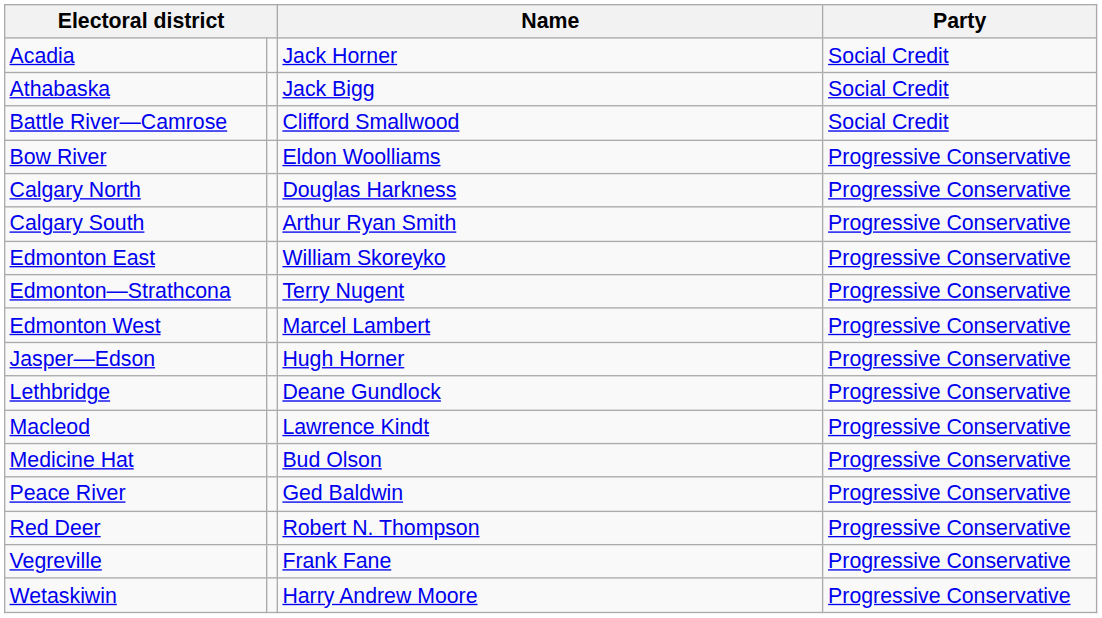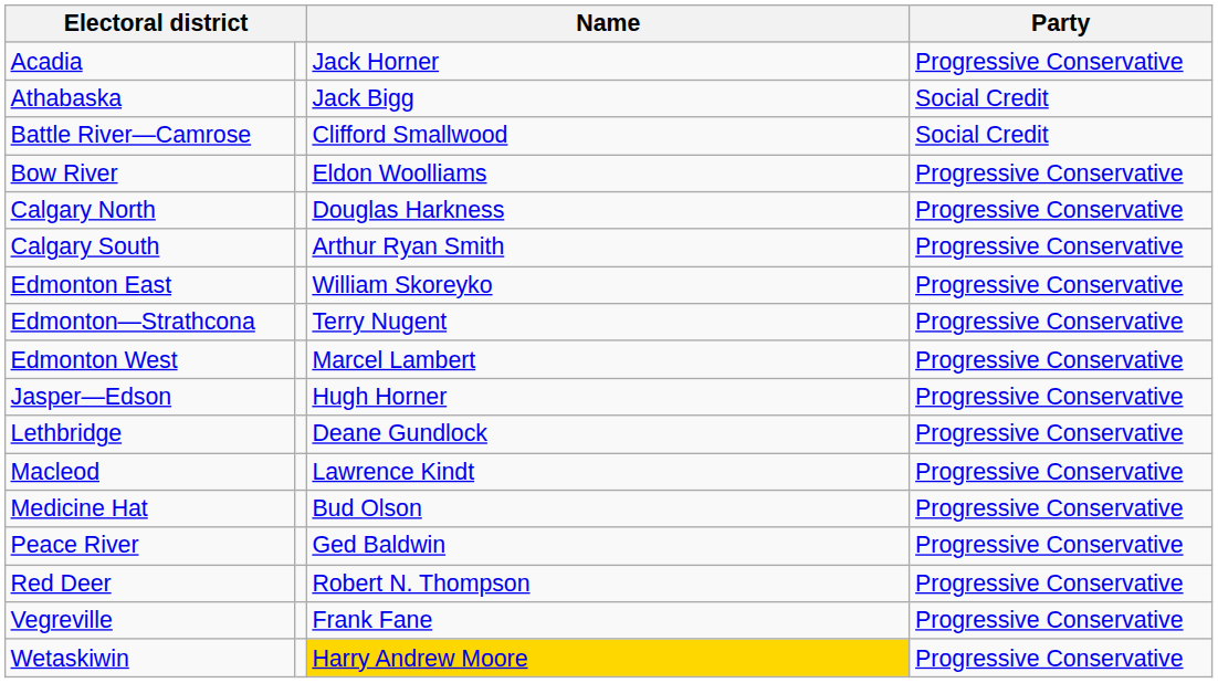Acadia | Party: Social Credit -> Progressive Conservative
Wetaskiwin | Name: no background -> gold background
